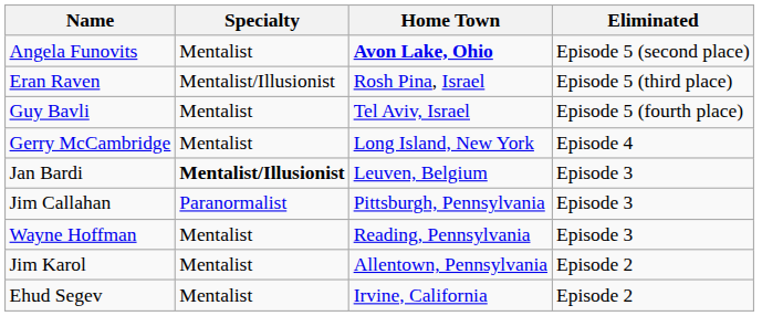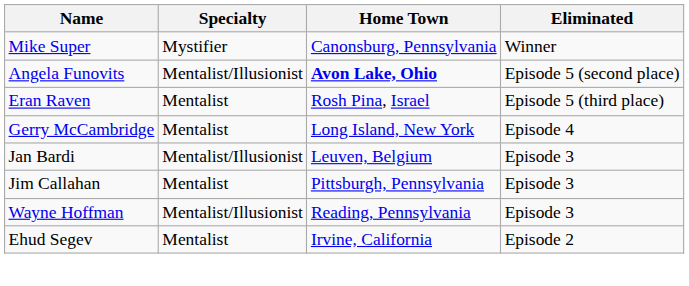+ row: Mike Super | Mystifier | Canonsburg, Pennsylvania | Winner
Angela Funovits | Specialty: Mentalist -> Mentalist/Illusionist
Eran Raven | Specialty: Mentalist/Illusionist -> Mentalist
- row: Guy Bavli | Mentalist | Tel Aviv, Israel | Episode 5 (fourth place)
Jan Bardi | Specialty: bold -> normal
Jim Callahan | Specialty: Paranormalist -> Mentalist
Wayne Hoffman | Specialty: Mentalist -> Mentalist/Illusionist
- row: Jim Karol | Mentalist | Allentown, Pennsylvania | Episode 2
